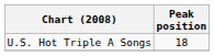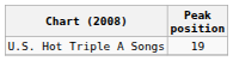U.S. Hot Triple A Songs | Peak position: 18 -> 19
